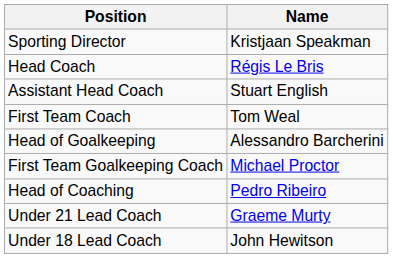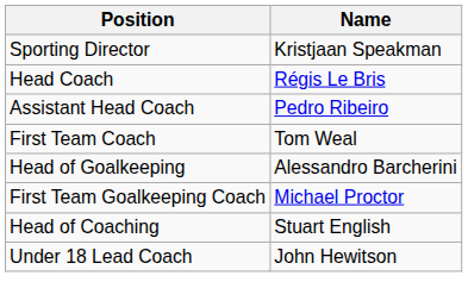Assistant Head Coach | Name: Stuart English -> Pedro Ribeiro
Head of Coaching | Name: Pedro Ribeiro -> Stuart English
- row: Under 21 Lead Coach | Graeme Murty
